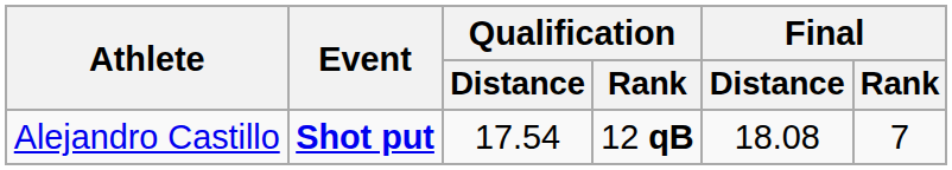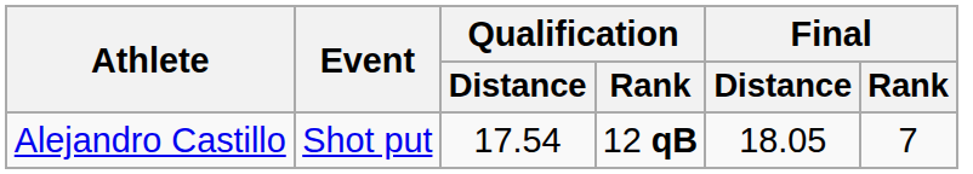Alejandro Castillo | Event: bold -> normal
Alejandro Castillo | Final / Distance: 18.08 -> 18.05
